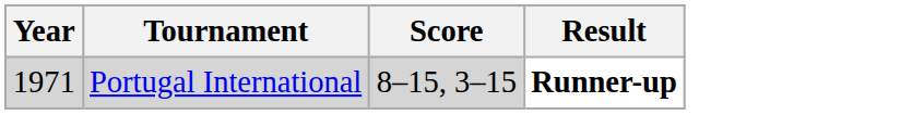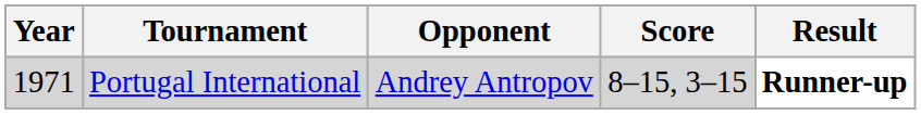+ column: Opponent | Andrey Antropov
